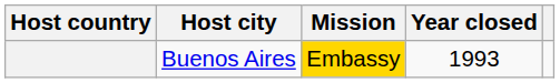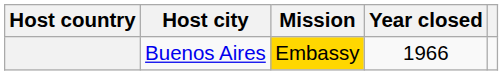Buenos Aires | Year closed: 1993 -> 1966
